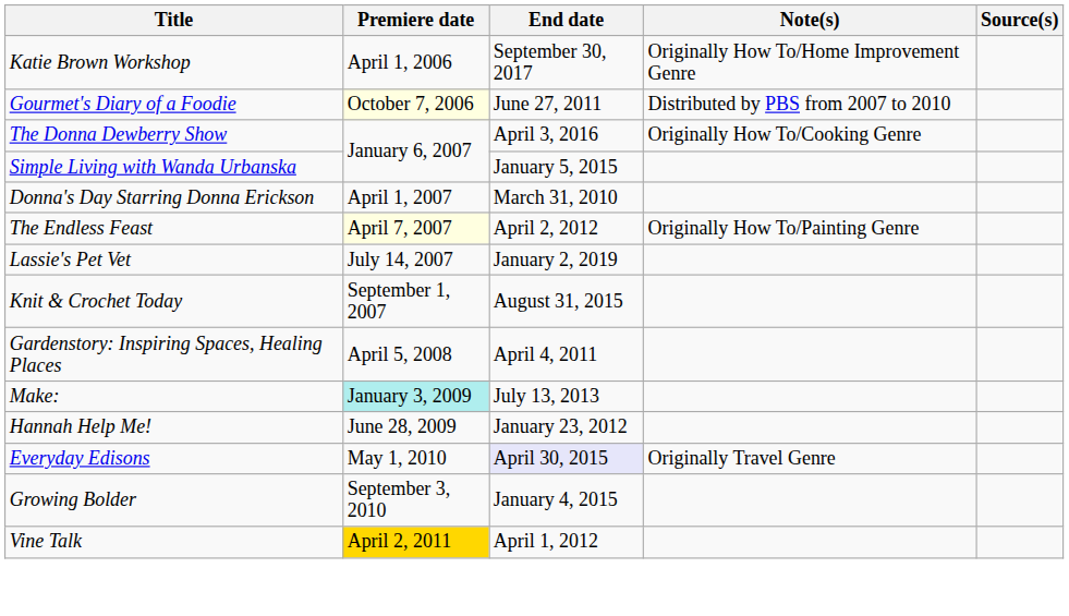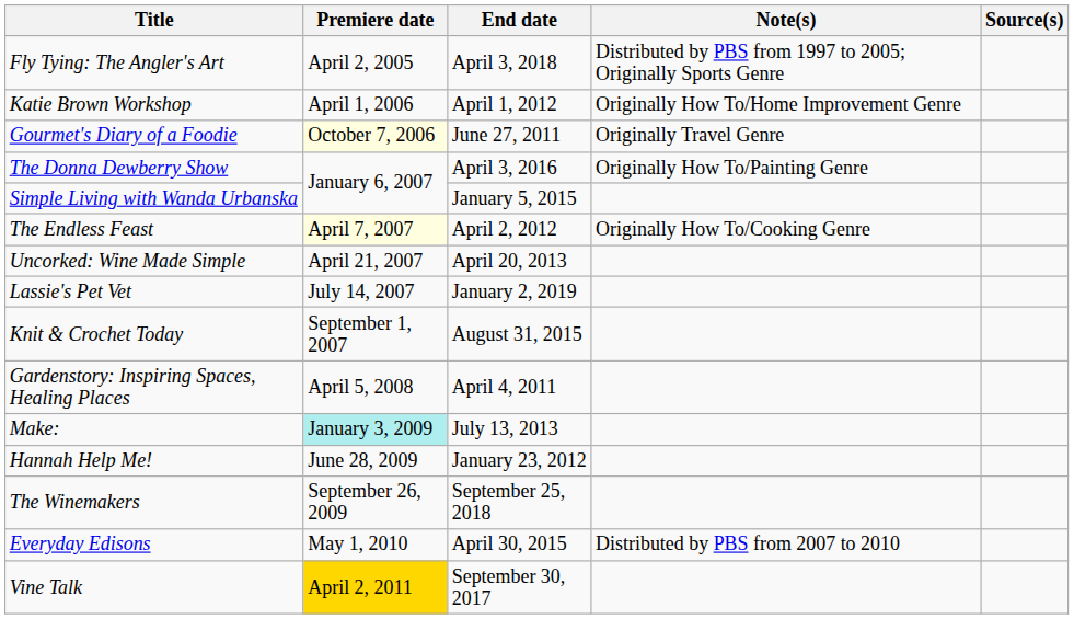+ row: Fly Tying: The Angler's Art | April 2, 2005 | April 3, 2018 | Distributed by PBS from 1997 to 2005; Originally Sports Genre
Katie Brown Workshop | End date: September 30, 2017 -> April 1, 2012
Gourmet's Diary of a Foodie | Note(s): Distributed by PBS from 2007 to 2010 -> Originally Travel Genre
The Donna Dewberry Show | Note(s): Originally How To/Cooking Genre -> Originally How To/Painting Genre
- row: Donna's Day Starring Donna Erickson | April 1, 2007 | March 31, 2010
The Endless Feast | Note(s): Originally How To/Painting Genre -> Originally How To/Cooking Genre
+ row: Uncorked: Wine Made Simple | April 21, 2007 | April 20, 2013
+ row: The Winemakers | September 26, 2009 | September 25, 2018
Everyday Edisons | End date: lavender background -> no background
Everyday Edisons | Note(s): Originally Travel Genre -> Distributed by PBS from 2007 to 2010
- row: Growing Bolder | September 3, 2010 | January 4, 2015
Vine Talk | End date: April 1, 2012 -> September 30, 2017
